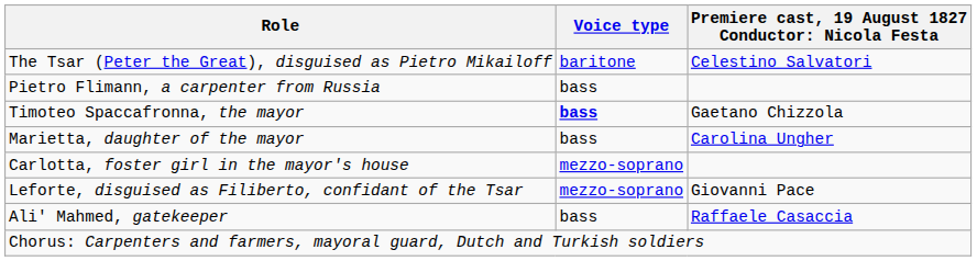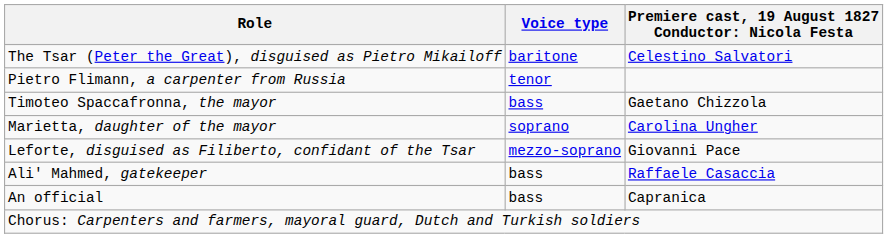Pietro Flimann, a carpenter from Russia | Voice type: bass -> tenor
Timoteo Spaccafronna, the mayor | Voice type: bold -> normal
Marietta, daughter of the mayor | Voice type: bass -> soprano
- row: Carlotta, foster girl in the mayor's house | mezzo-soprano
+ row: An official | bass | Capranica
